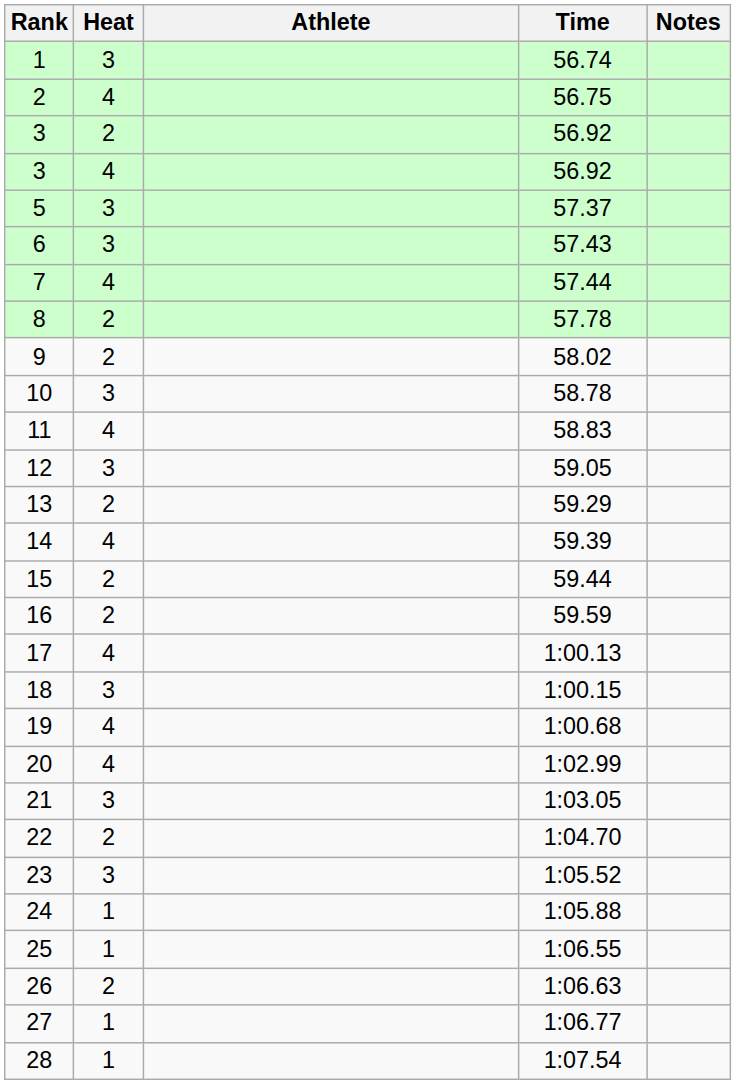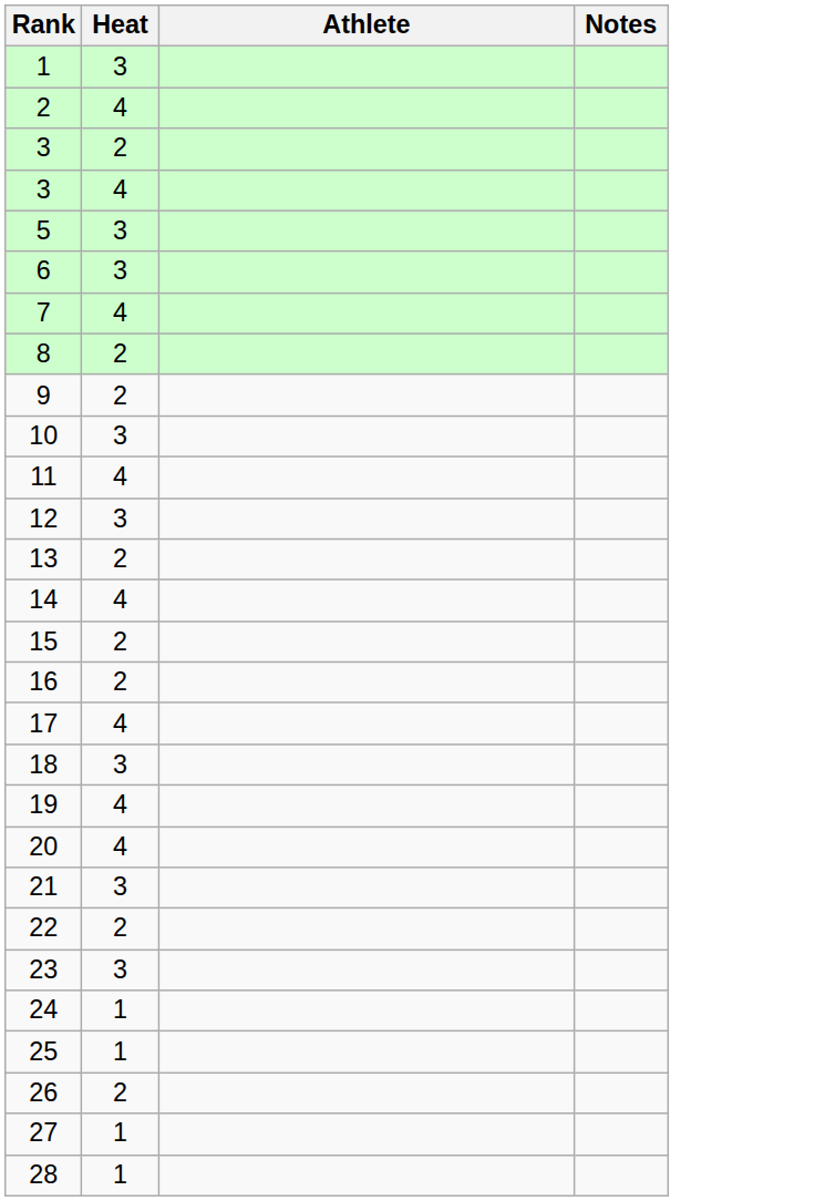- column: Time | 56.74 | 56.75 | 56.92 | 56.92 | 57.37 | 57.43 | 57.44 | 57.78 | 58.02 | 58.78 | 58.83 | 59.05 | 59.29 | 59.39 | 59.44 | 59.59 | 1:00.13 | 1:00.15 | 1:00.68 | 1:02.99 | 1:03.05 | 1:04.70 | 1:05.52 | 1:05.88 | 1:06.55 | 1:06.63 | 1:06.77 | 1:07.54
